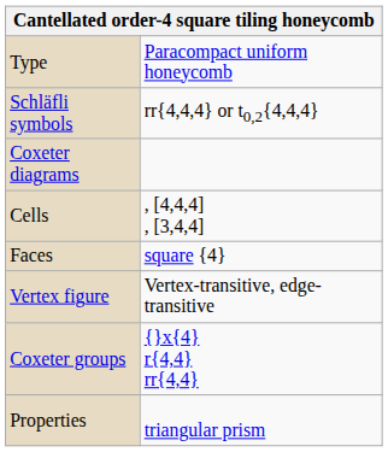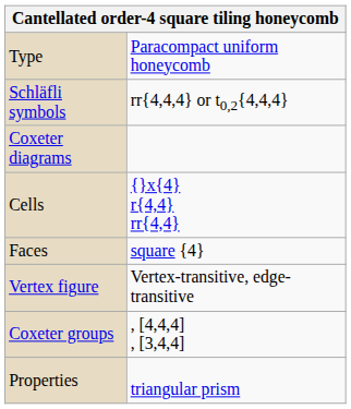Cells | column 2: , [4,4,4] , [3,4,4] -> {}x{4} r{4,4} rr{4,4}
Coxeter groups | column 2: {}x{4} r{4,4} rr{4,4} -> , [4,4,4] , [3,4,4]
